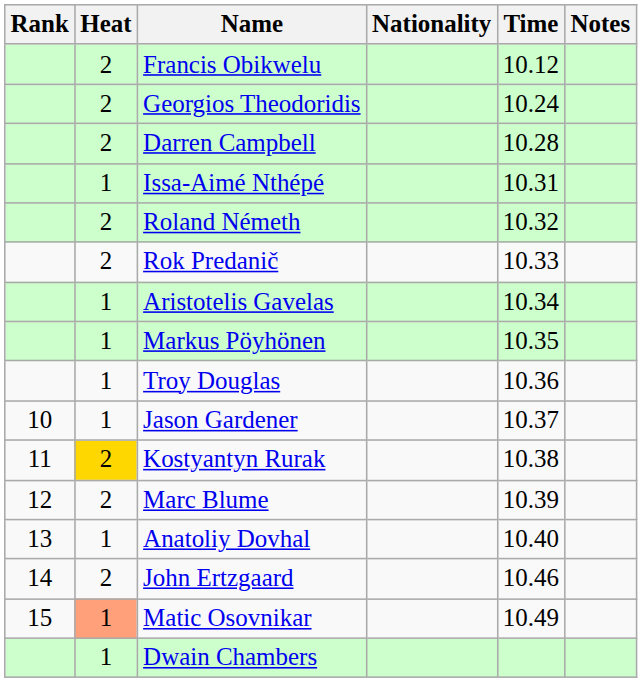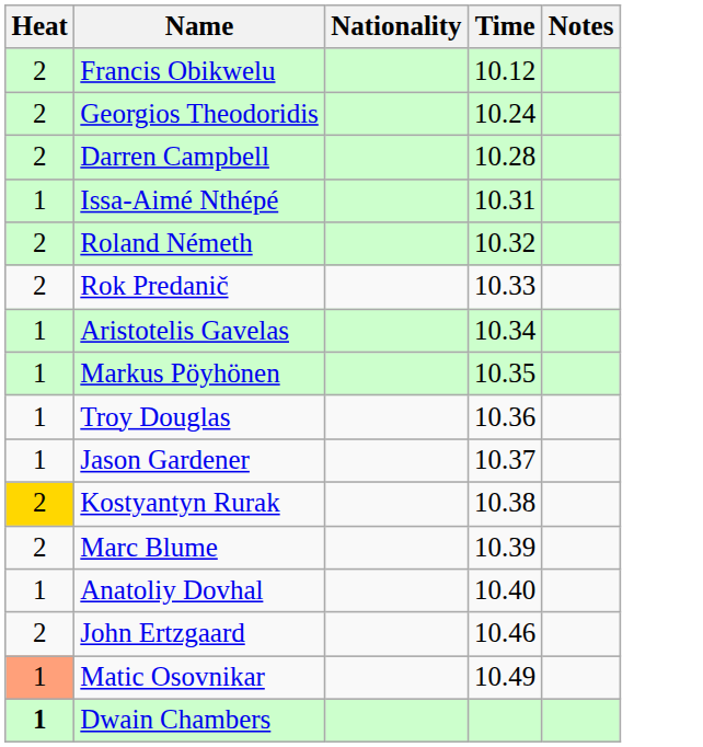- column: Rank | 10 | 11 | 12 | 13 | 14 | 15
Dwain Chambers | Heat: normal -> bold
